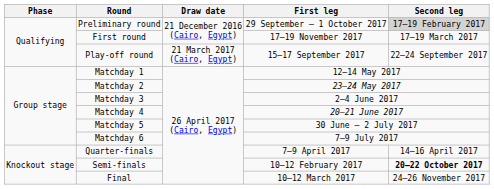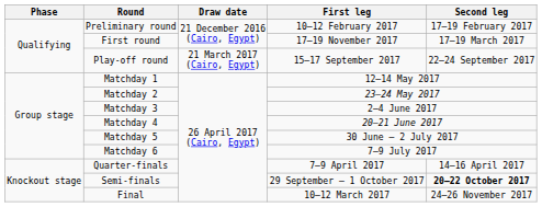Preliminary round | First leg: 29 September – 1 October 2017 -> 10–12 February 2017
Preliminary round | Second leg: lightgrey background -> no background
Semi-finals | First leg: 10–12 February 2017 -> 29 September – 1 October 2017
